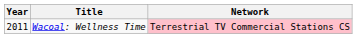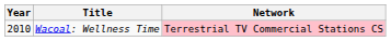Wacoal: Wellness Time | Year: 2011 -> 2010
